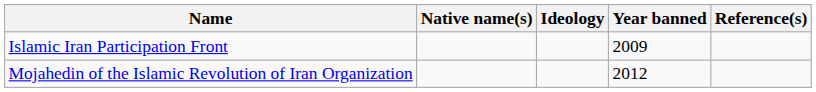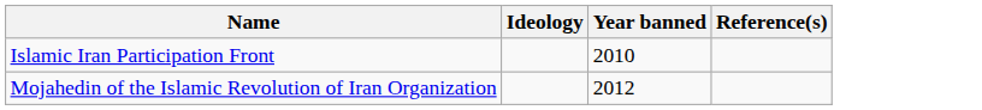- column: Native name(s)
Islamic Iran Participation Front | Year banned: 2009 -> 2010
